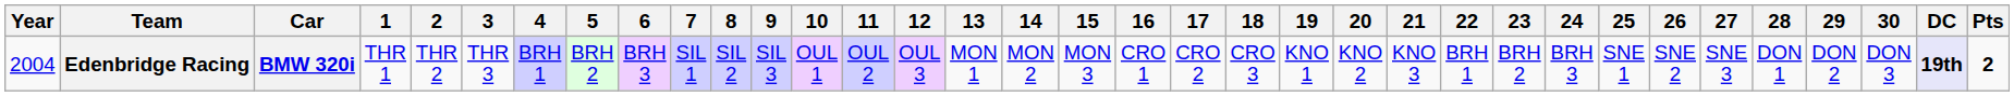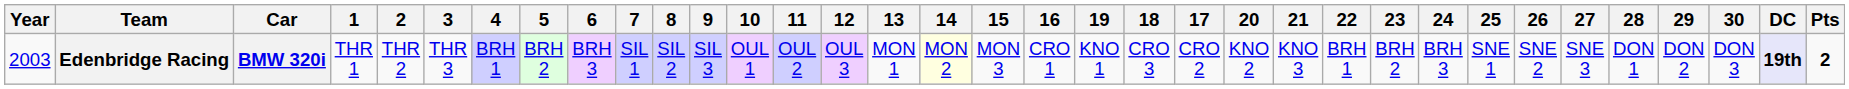columns swapped: 17 <-> 19
Edenbridge Racing | Year: 2004 -> 2003
Edenbridge Racing | 14: no background -> lightyellow background
